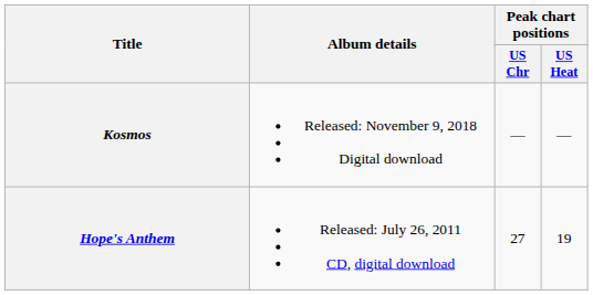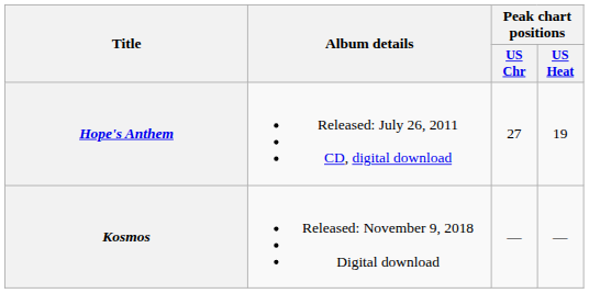rows swapped: Hope's Anthem <-> Kosmos
